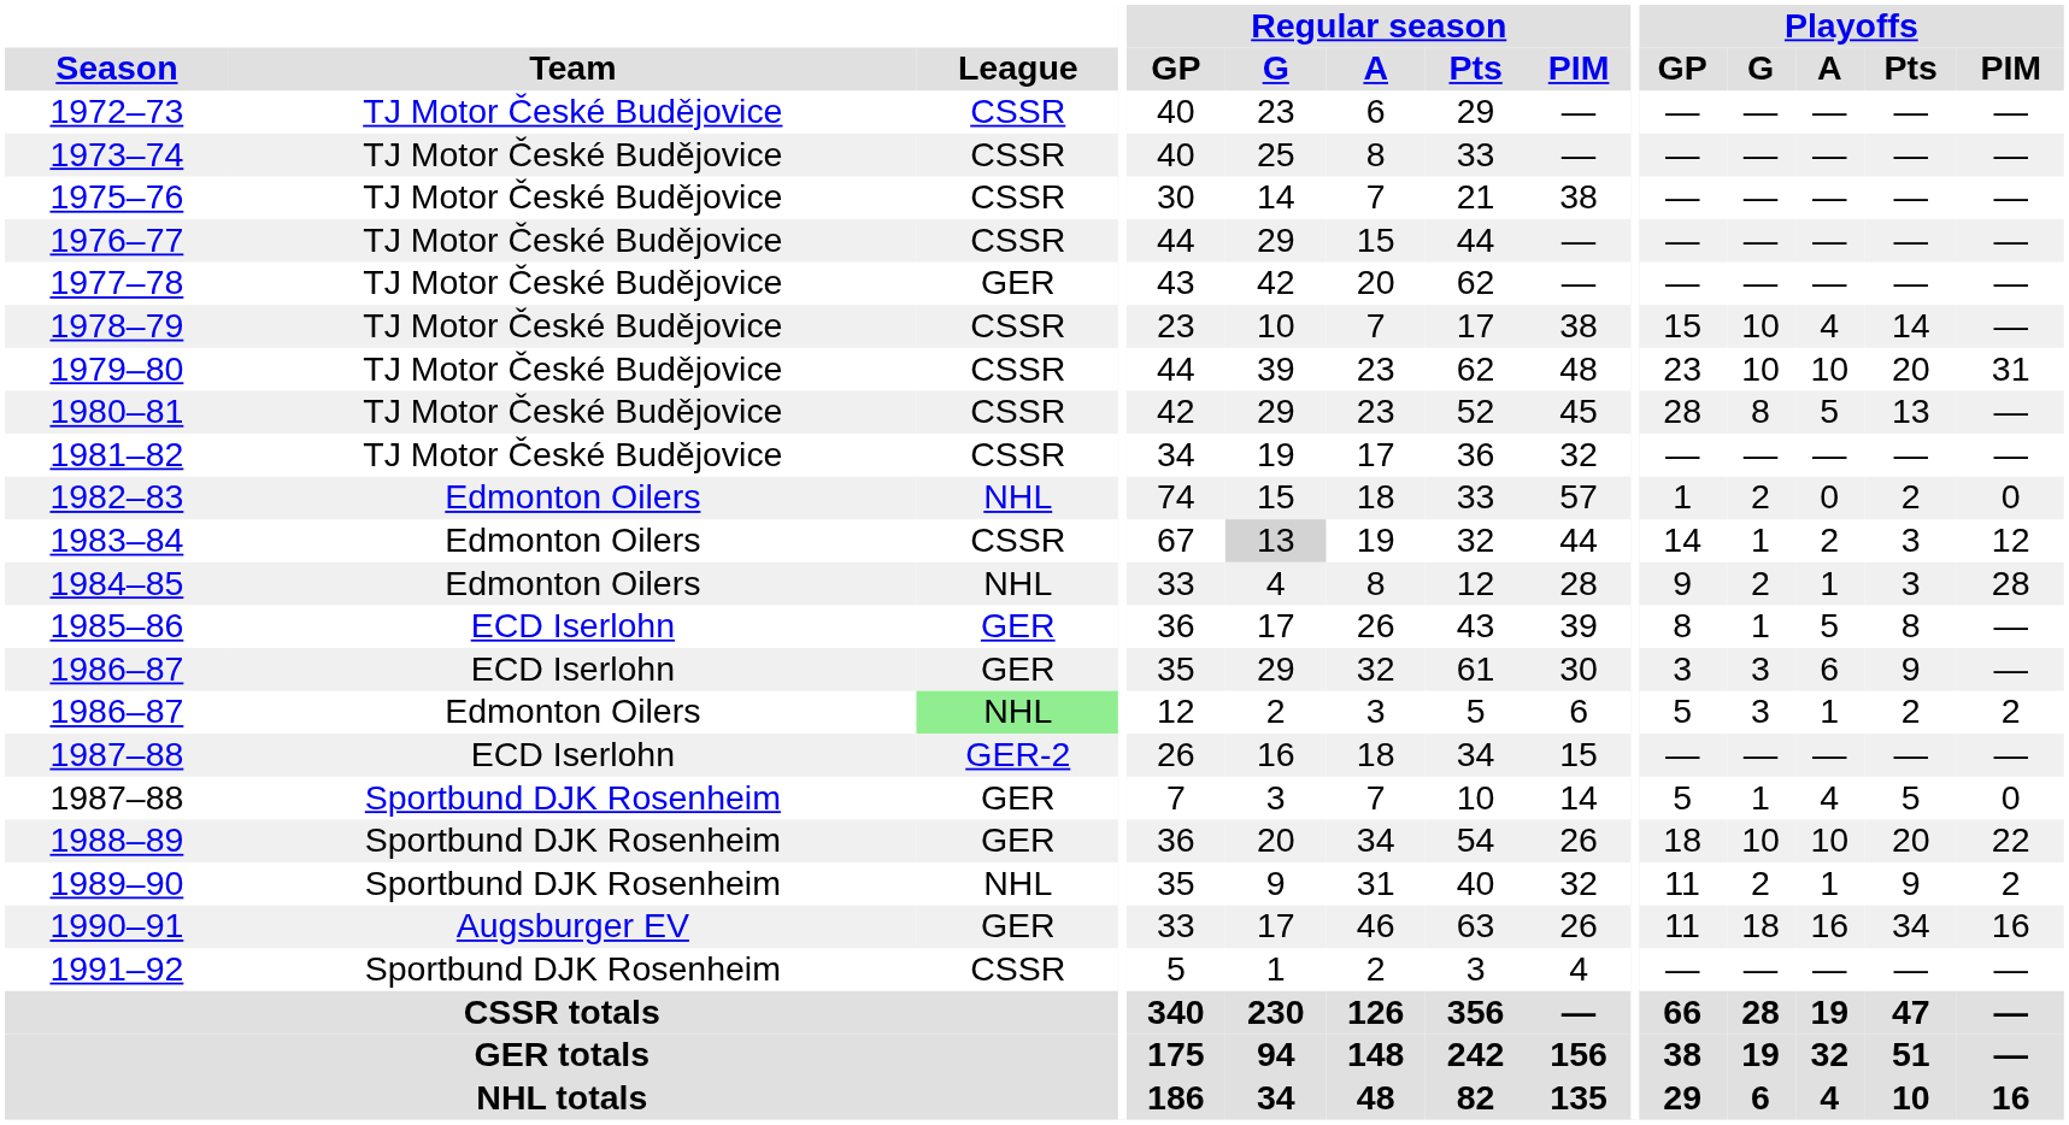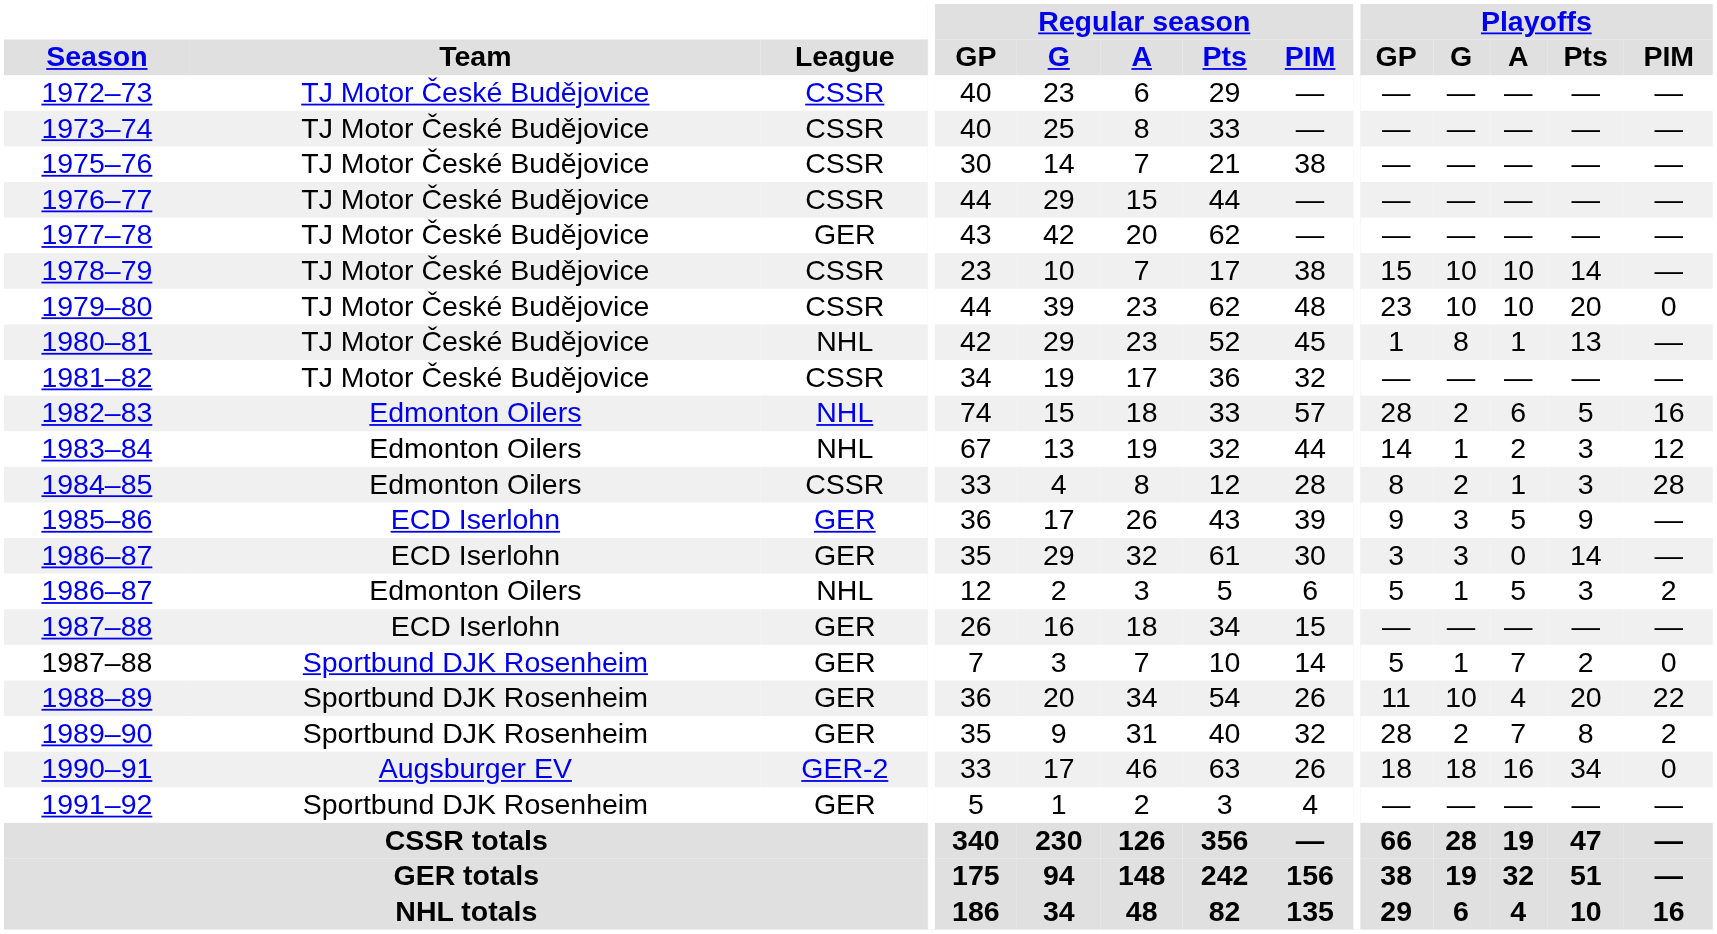1978–79 | Playoffs / A: 4 -> 10
1979–80 | Playoffs / PIM: 31 -> 0
1980–81 | League: CSSR -> NHL
1980–81 | Playoffs / GP: 28 -> 1
1980–81 | Playoffs / A: 5 -> 1
1982–83 | Playoffs / GP: 1 -> 28
1982–83 | Playoffs / A: 0 -> 6
1982–83 | Playoffs / Pts: 2 -> 5
1982–83 | Playoffs / PIM: 0 -> 16
1983–84 | League: CSSR -> NHL
1983–84 | Regular season / G: lightgrey background -> no background
1984–85 | League: NHL -> CSSR
1984–85 | Playoffs / GP: 9 -> 8
1985–86 | Playoffs / GP: 8 -> 9
1985–86 | Playoffs / G: 1 -> 3
1985–86 | Playoffs / Pts: 8 -> 9
1986–87 / ECD Iserlohn | Playoffs / A: 6 -> 0
1986–87 / ECD Iserlohn | Playoffs / Pts: 9 -> 14
1986–87 / Edmonton Oilers | League: lightgreen background -> no background
1986–87 / Edmonton Oilers | Playoffs / G: 3 -> 1
1986–87 / Edmonton Oilers | Playoffs / A: 1 -> 5
1986–87 / Edmonton Oilers | Playoffs / Pts: 2 -> 3
1987–88 / ECD Iserlohn | League: GER-2 -> GER
1987–88 / Sportbund DJK Rosenheim | Playoffs / A: 4 -> 7
1987–88 / Sportbund DJK Rosenheim | Playoffs / Pts: 5 -> 2
1988–89 | Playoffs / GP: 18 -> 11
1988–89 | Playoffs / A: 10 -> 4
1989–90 | League: NHL -> GER
1989–90 | Playoffs / GP: 11 -> 28
1989–90 | Playoffs / A: 1 -> 7
1989–90 | Playoffs / Pts: 9 -> 8
1990–91 | League: GER -> GER-2
1990–91 | Playoffs / GP: 11 -> 18
1990–91 | Playoffs / PIM: 16 -> 0
1991–92 | League: CSSR -> GER
